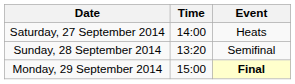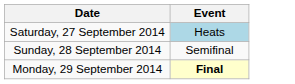- column: Time | 14:00 | 13:20 | 15:00
Saturday, 27 September 2014 | Event: no background -> lightblue background
